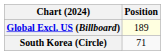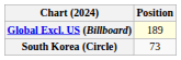South Korea (Circle) | Position: 71 -> 73
